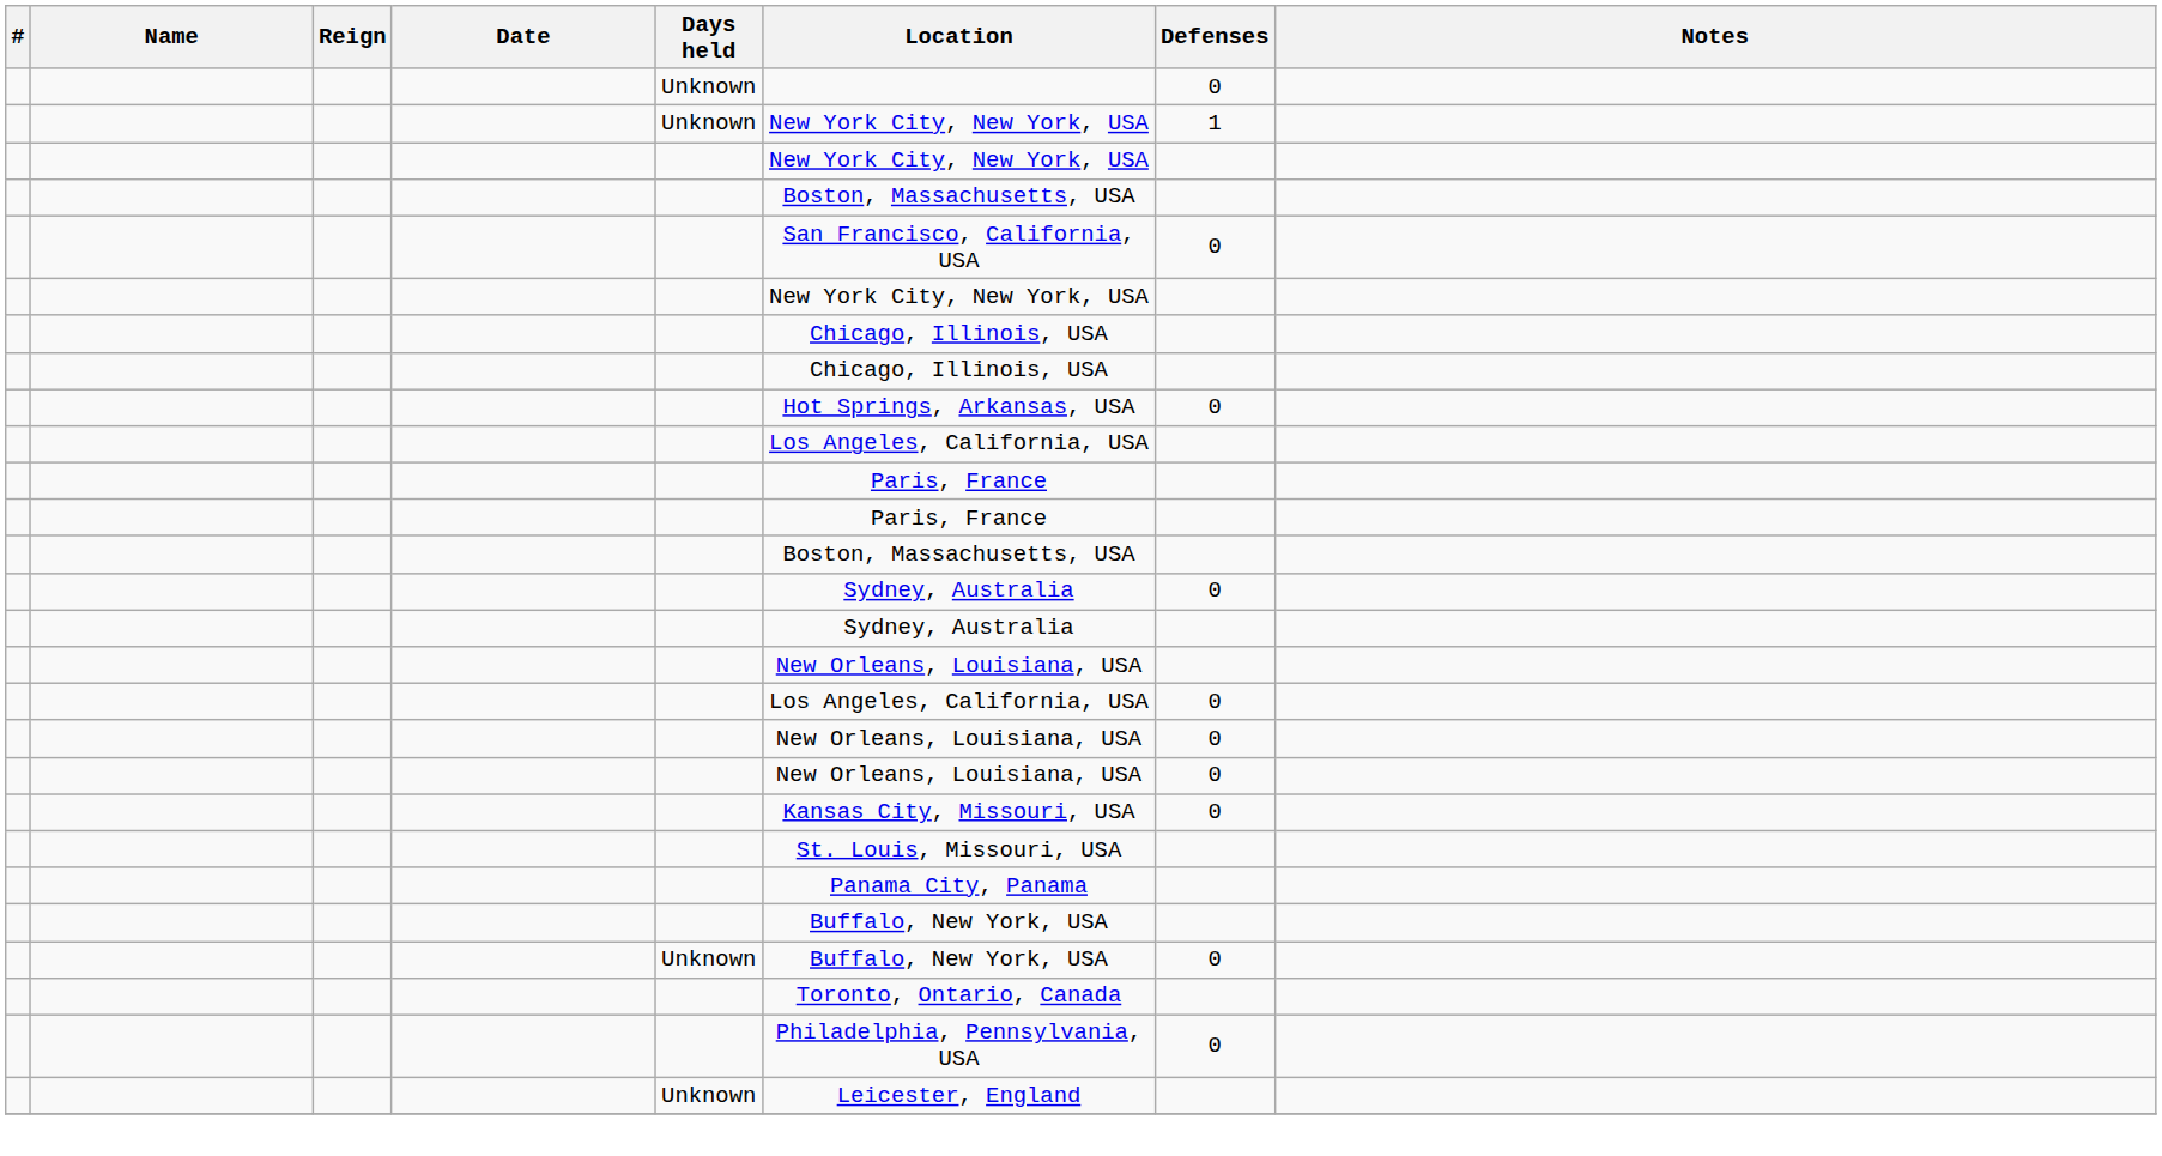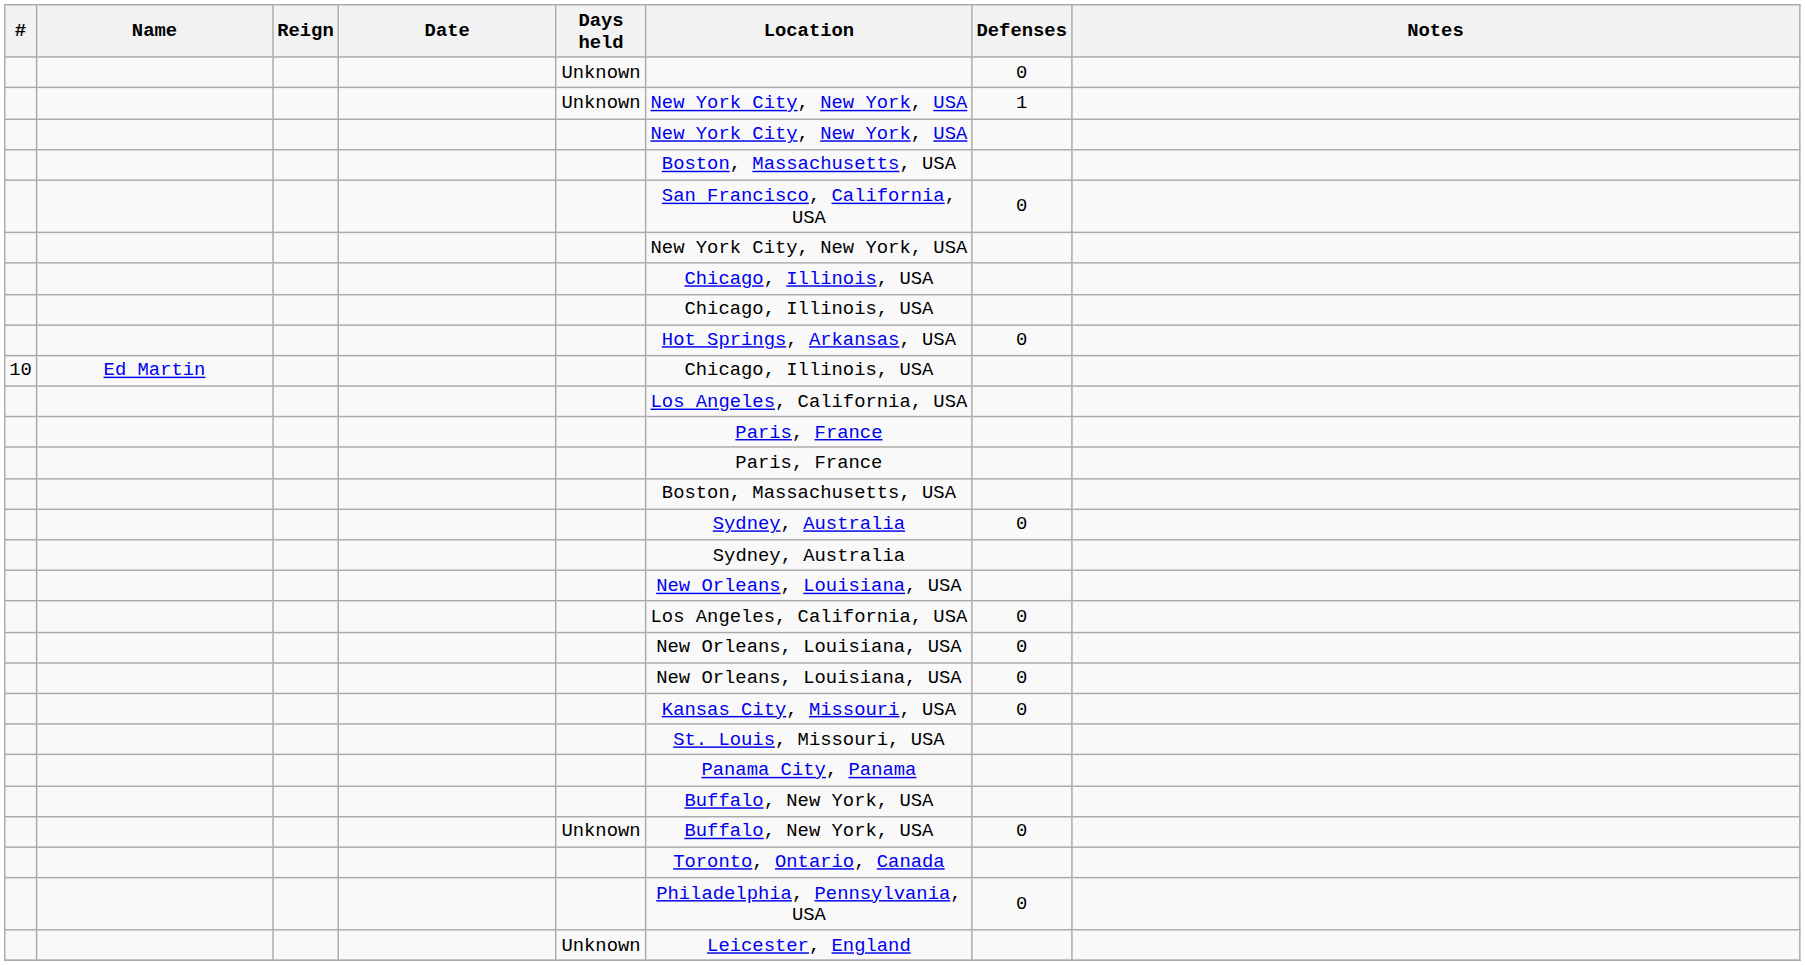+ row: 10 | Ed Martin | Chicago, Illinois, USA
